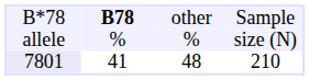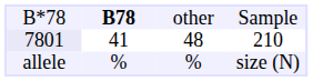rows swapped: allele <-> 7801
